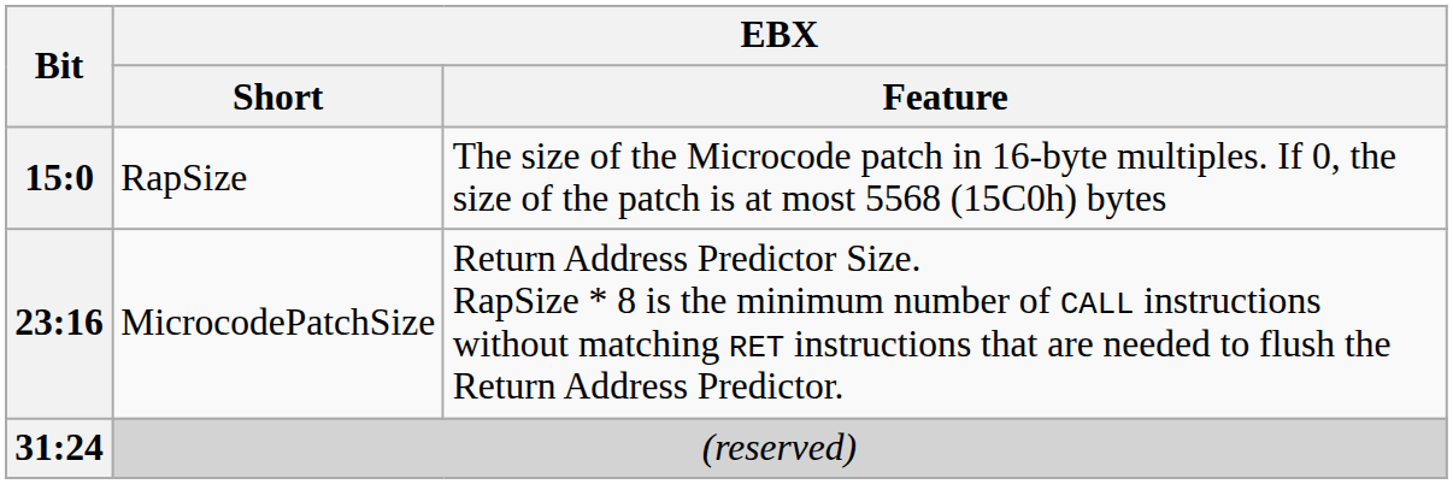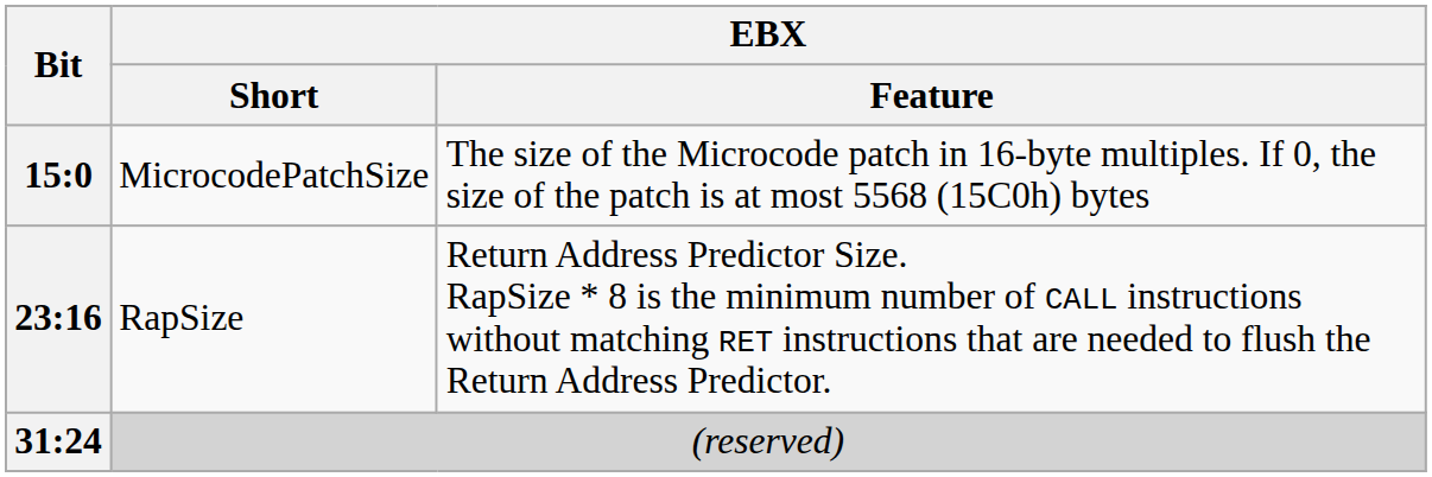15:0 | EBX / Short: RapSize -> MicrocodePatchSize
23:16 | EBX / Short: MicrocodePatchSize -> RapSize
